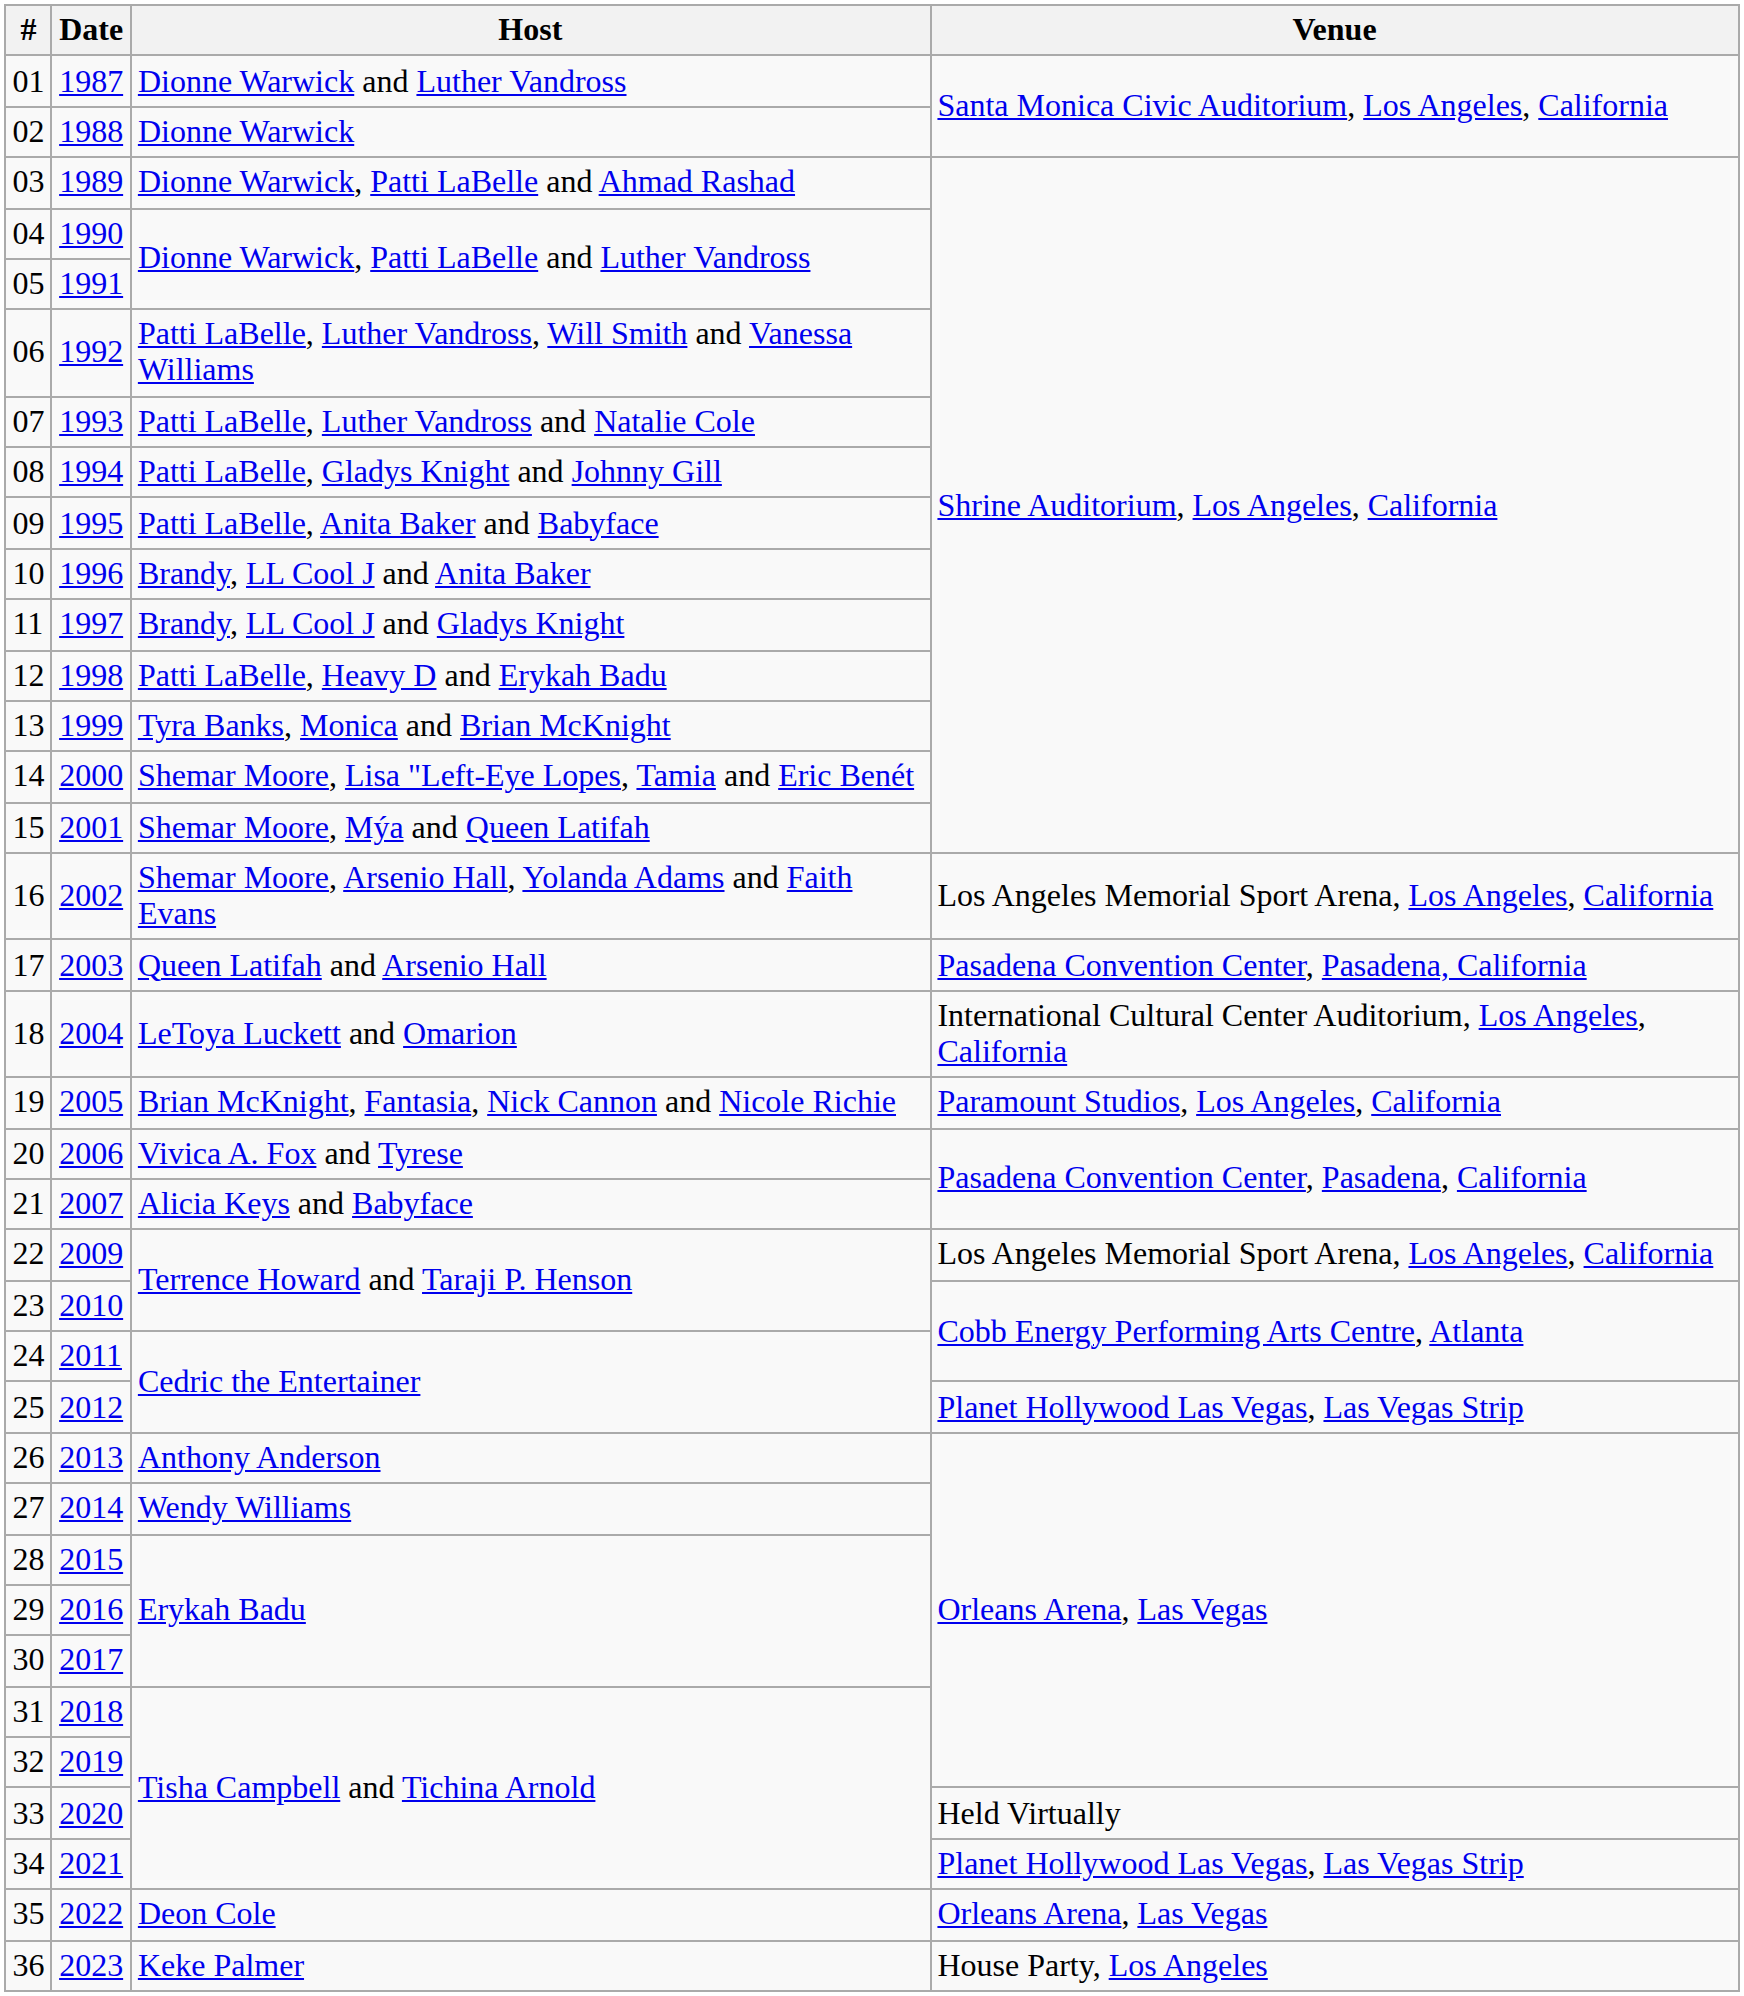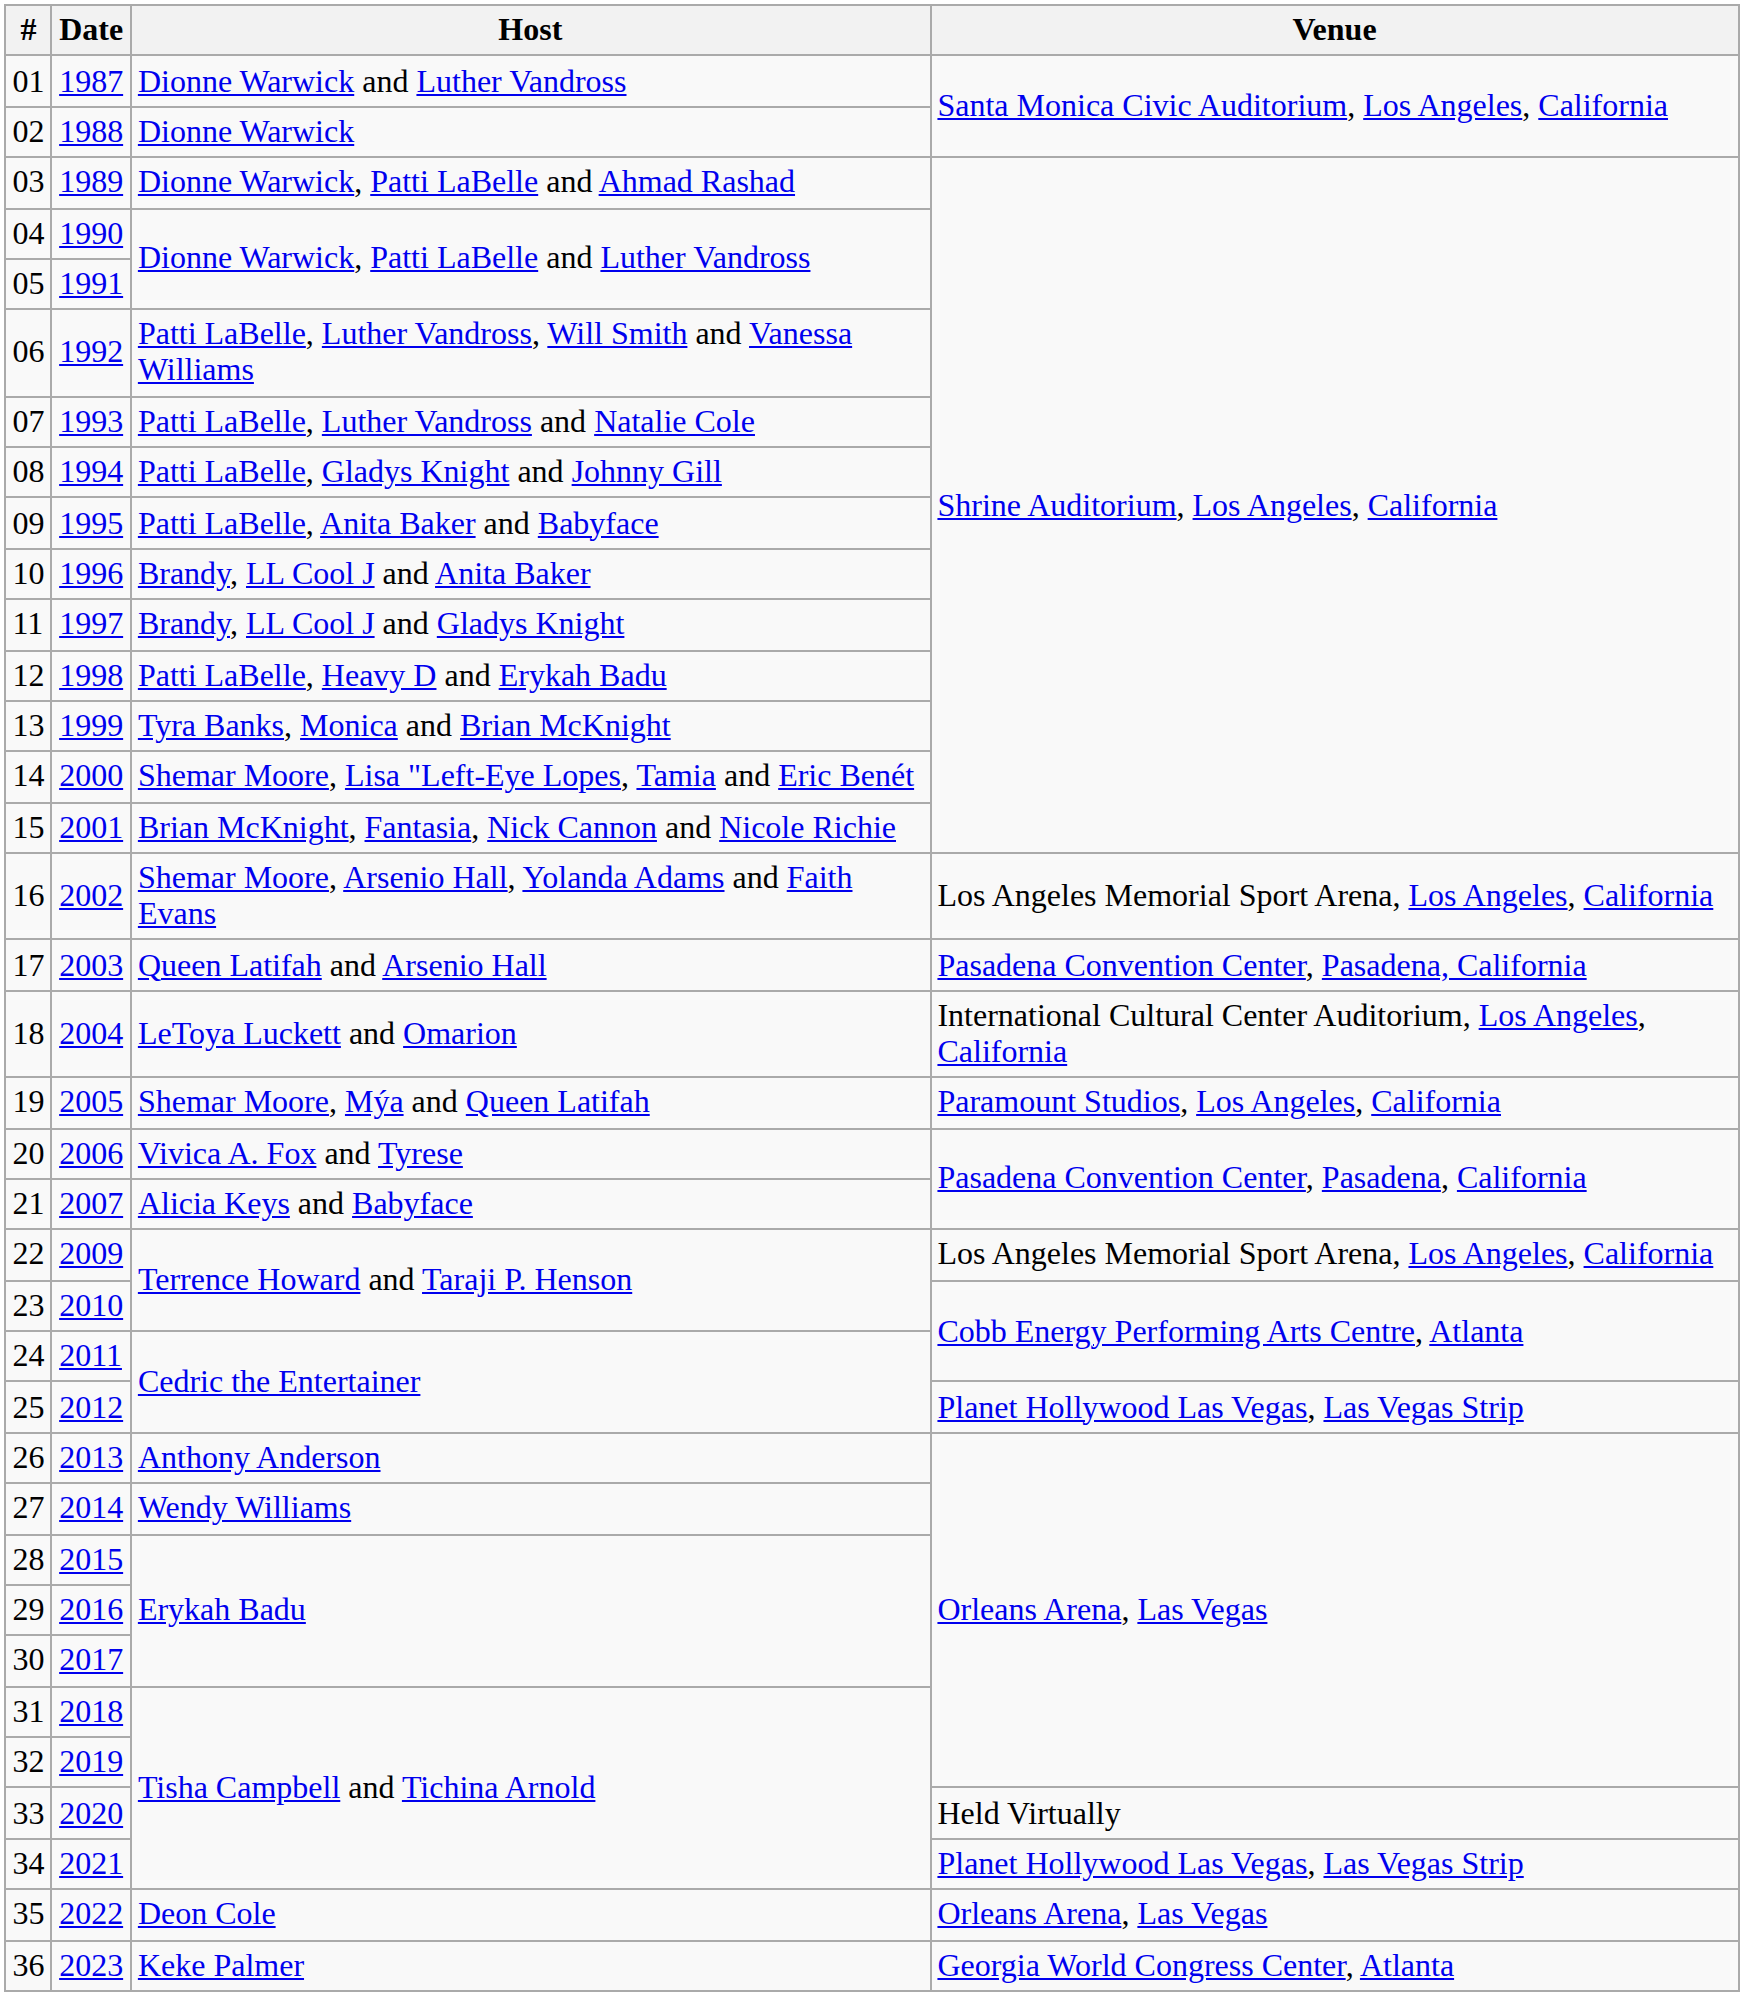15 | Host: Shemar Moore, Mýa and Queen Latifah -> Brian McKnight, Fantasia, Nick Cannon and Nicole Richie
19 | Host: Brian McKnight, Fantasia, Nick Cannon and Nicole Richie -> Shemar Moore, Mýa and Queen Latifah
36 | Venue: House Party, Los Angeles -> Georgia World Congress Center, Atlanta
